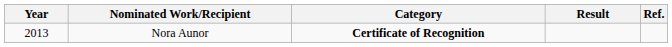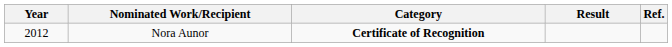Nora Aunor | Year: 2013 -> 2012
